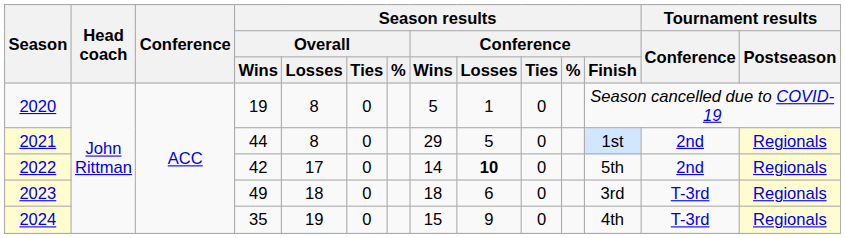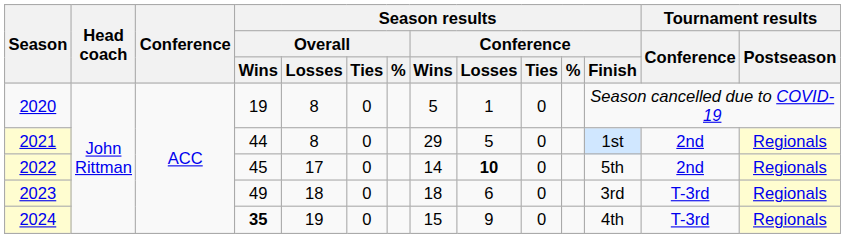2022 | Season results / Overall / Wins: 42 -> 45
2024 | Season results / Overall / Wins: normal -> bold
